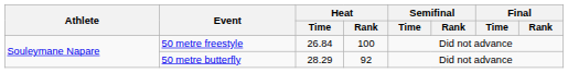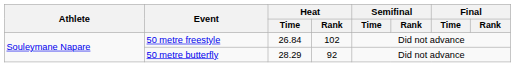50 metre freestyle | Heat / Rank: 100 -> 102
